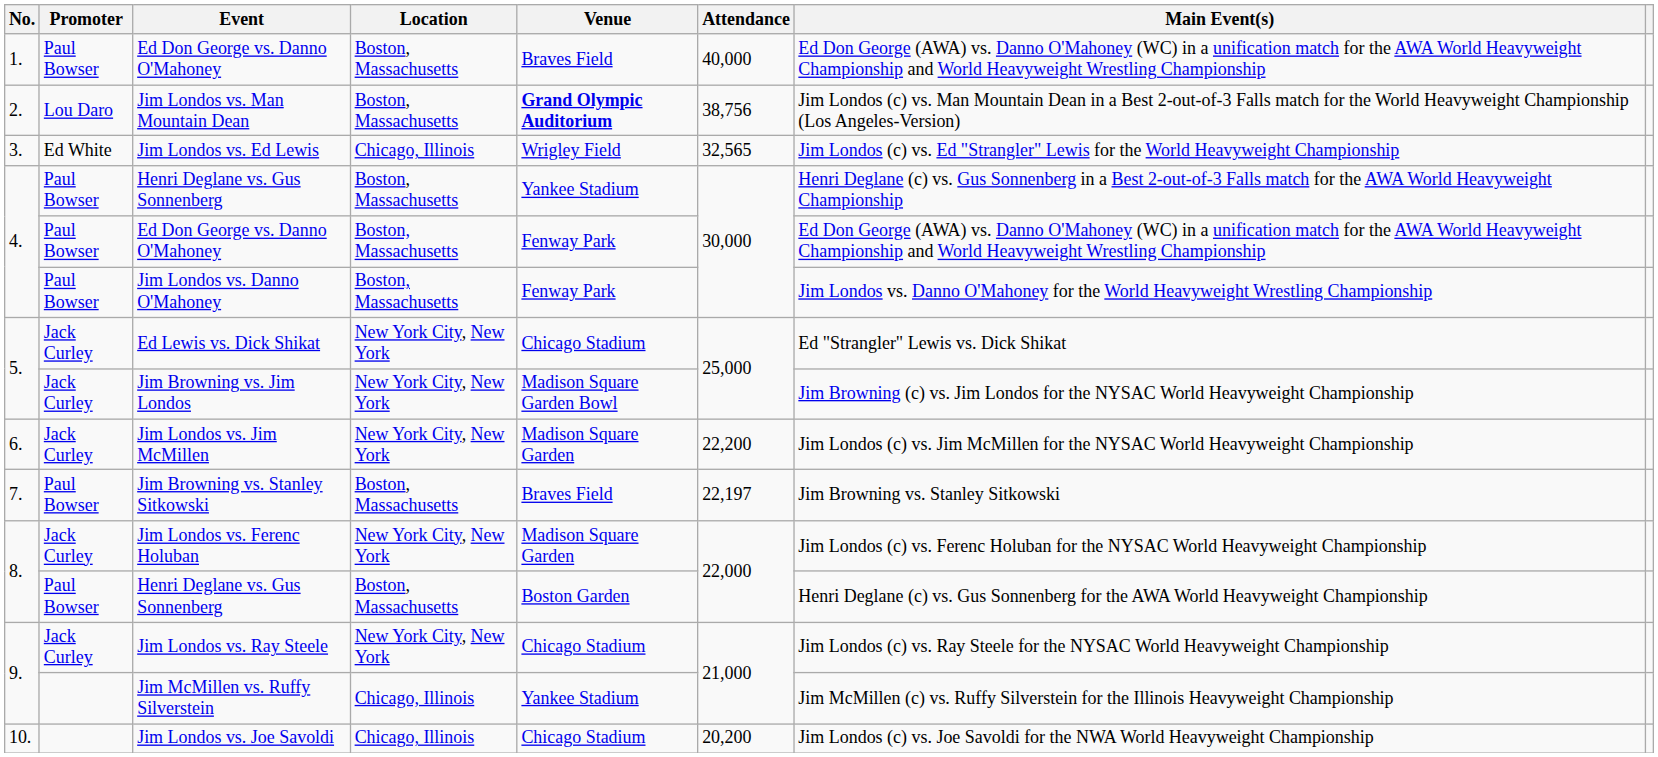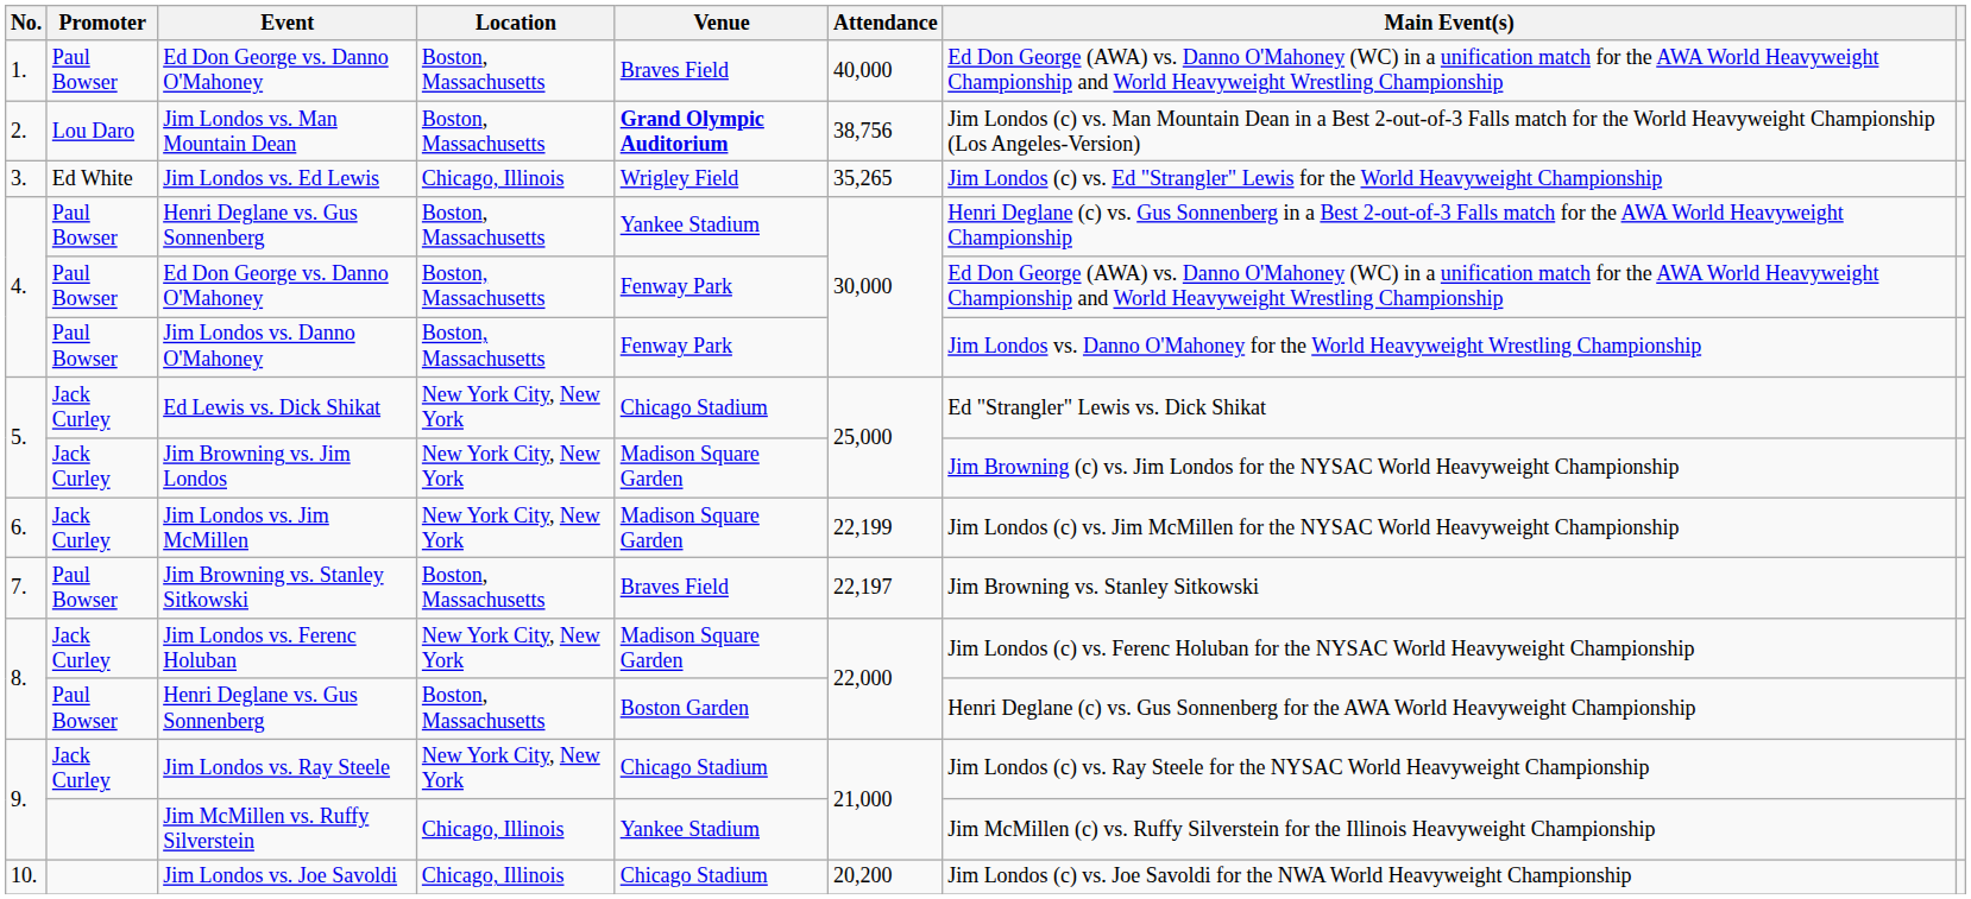Jim Londos vs. Ed Lewis | Attendance: 32,565 -> 35,265
Jim Browning vs. Jim Londos | Venue: Madison Square Garden Bowl -> Madison Square Garden
Jim Londos vs. Jim McMillen | Attendance: 22,200 -> 22,199
